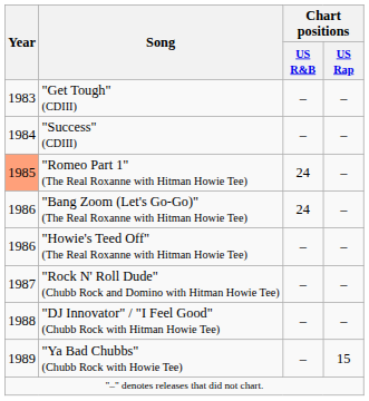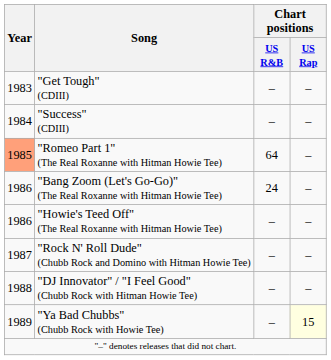"Romeo Part 1" (The Real Roxanne with Hitman Howie Tee) | Chart positions / US R&B: 24 -> 64
"Ya Bad Chubbs" (Chubb Rock with Howie Tee) | Chart positions / US Rap: no background -> lightyellow background
